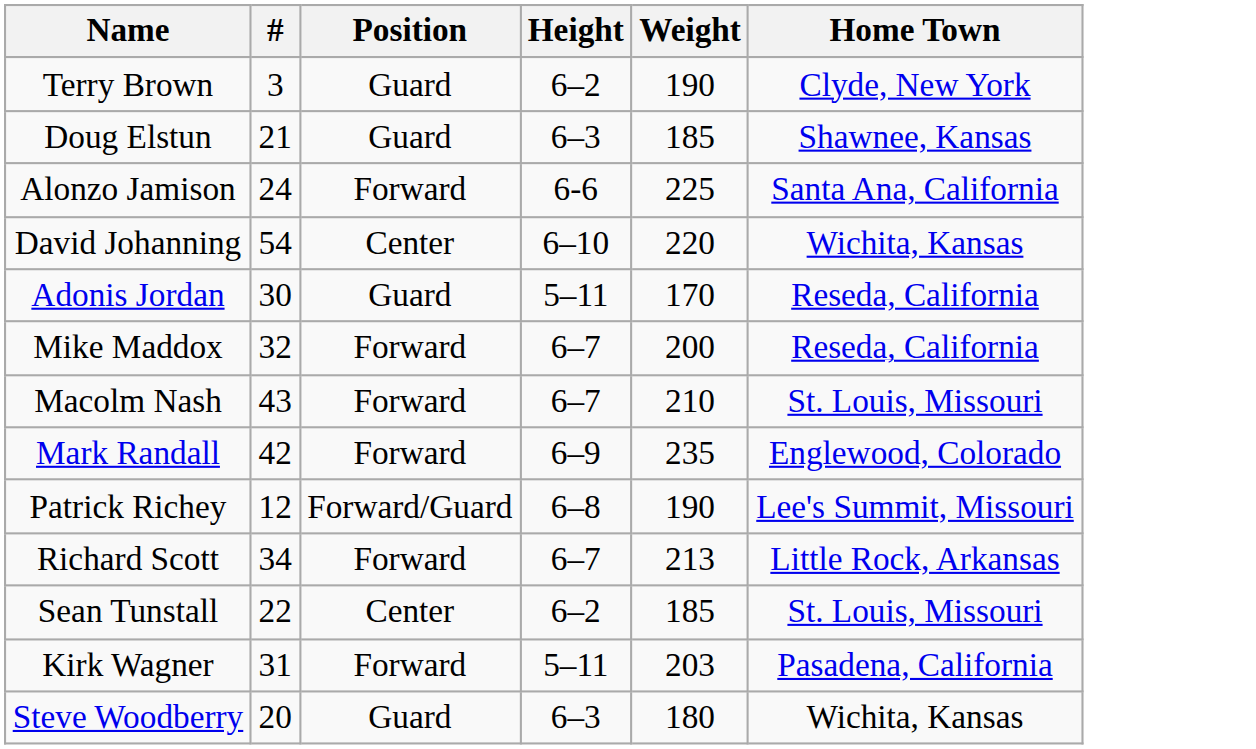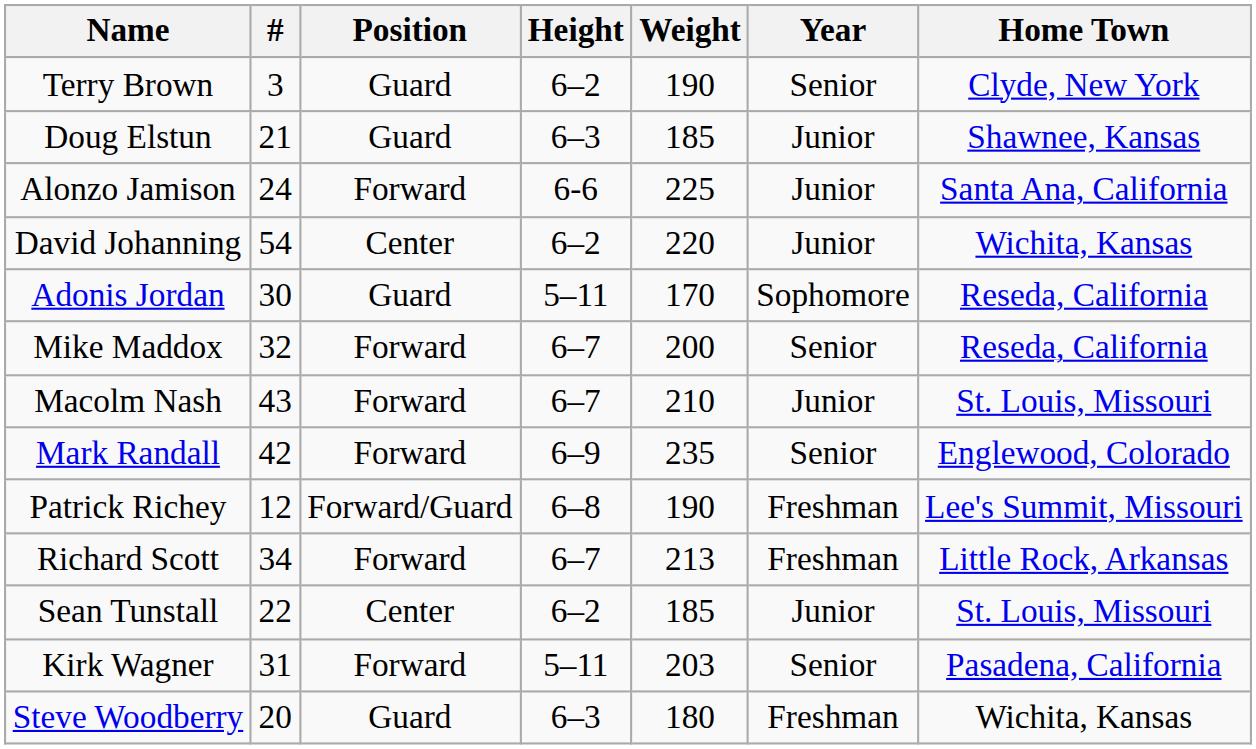+ column: Year | Senior | Junior | Junior | Junior | Sophomore | Senior | Junior | Senior | Freshman | Freshman | Junior | Senior | Freshman
David Johanning | Height: 6–10 -> 6–2
